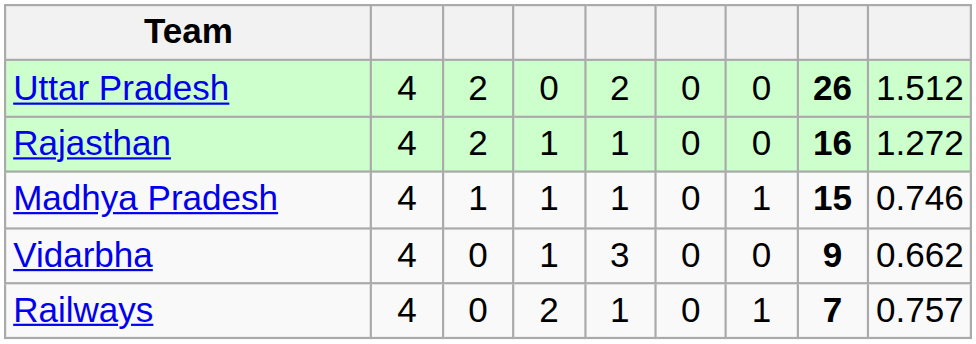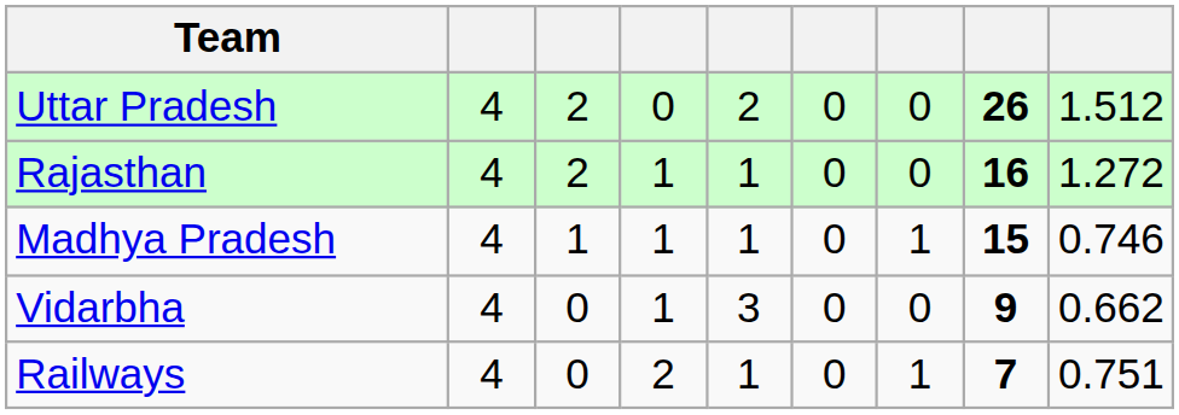Railways | column 9: 0.757 -> 0.751
